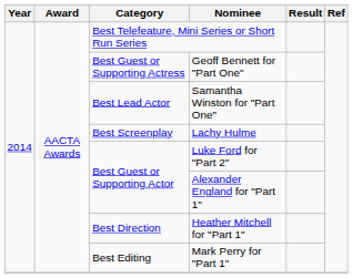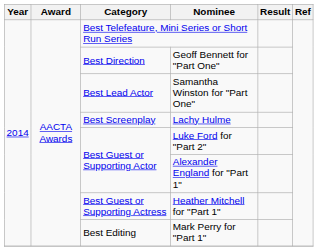Geoff Bennett for "Part One" | Category: Best Guest or Supporting Actress -> Best Direction
Heather Mitchell for "Part 1" | Category: Best Direction -> Best Guest or Supporting Actress
